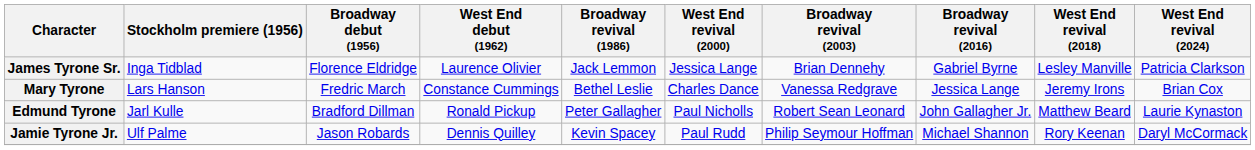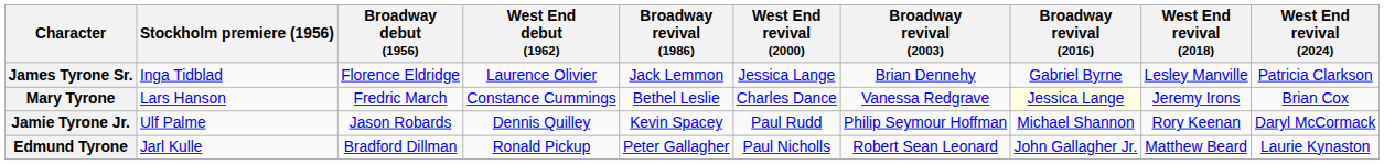Mary Tyrone | Broadway revival (2016): no background -> lightyellow background
rows swapped: Jamie Tyrone Jr. <-> Edmund Tyrone
